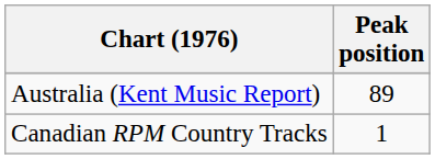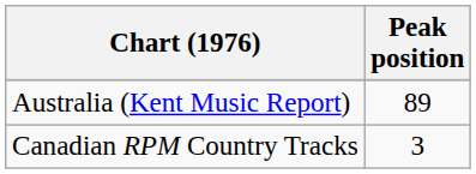Canadian RPM Country Tracks | Peak position: 1 -> 3
